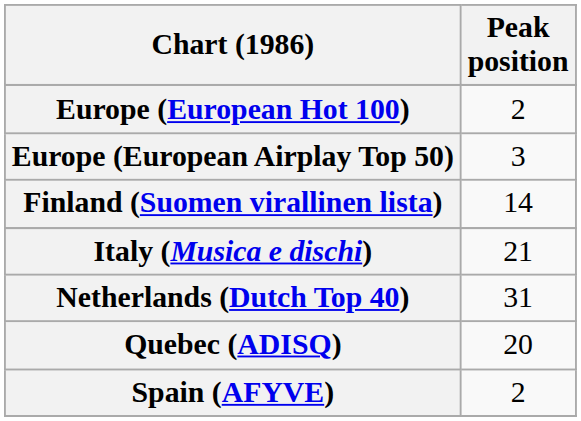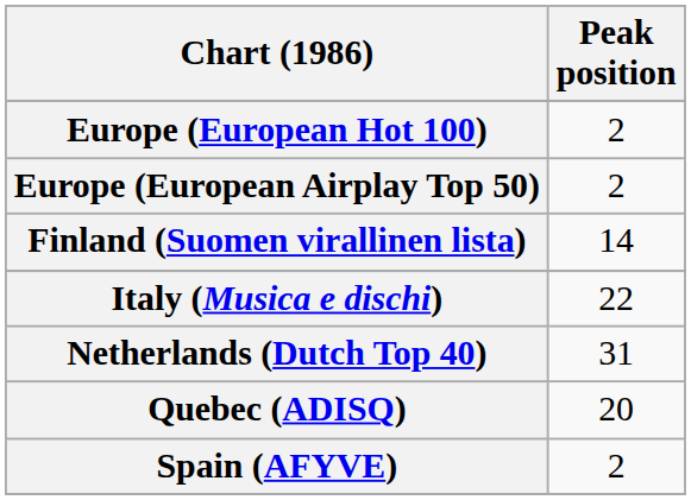Europe (European Airplay Top 50) | Peak position: 3 -> 2
Italy (Musica e dischi) | Peak position: 21 -> 22
